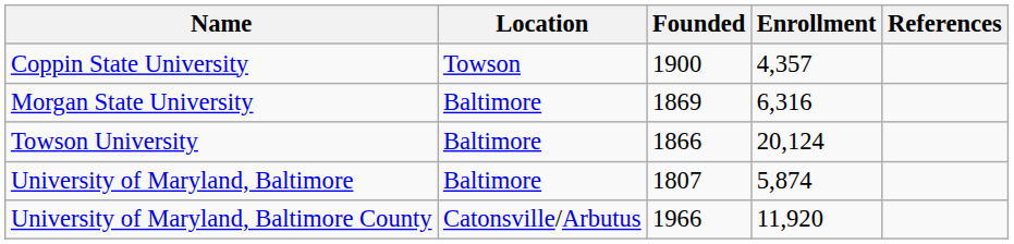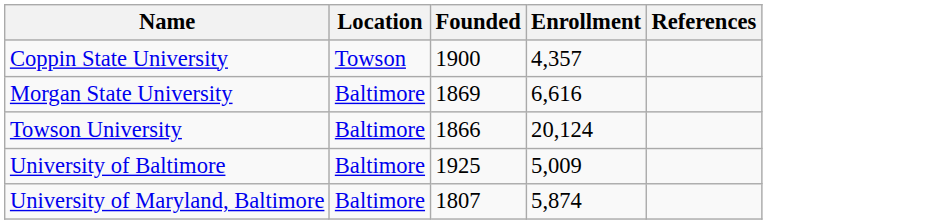Morgan State University | Enrollment: 6,316 -> 6,616
+ row: University of Baltimore | Baltimore | 1925 | 5,009
- row: University of Maryland, Baltimore County | Catonsville/Arbutus | 1966 | 11,920
